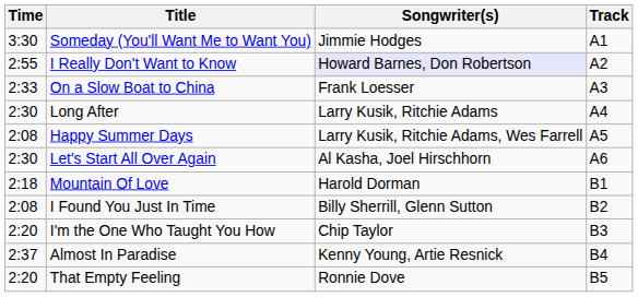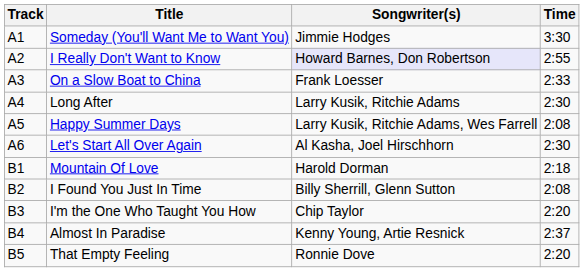columns swapped: Track <-> Time
